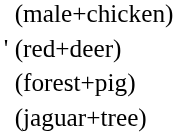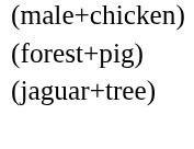- row: ' | (red+deer)
